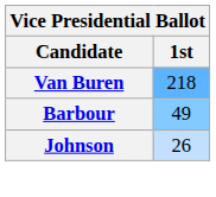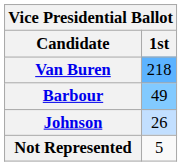+ row: Not Represented | 5
